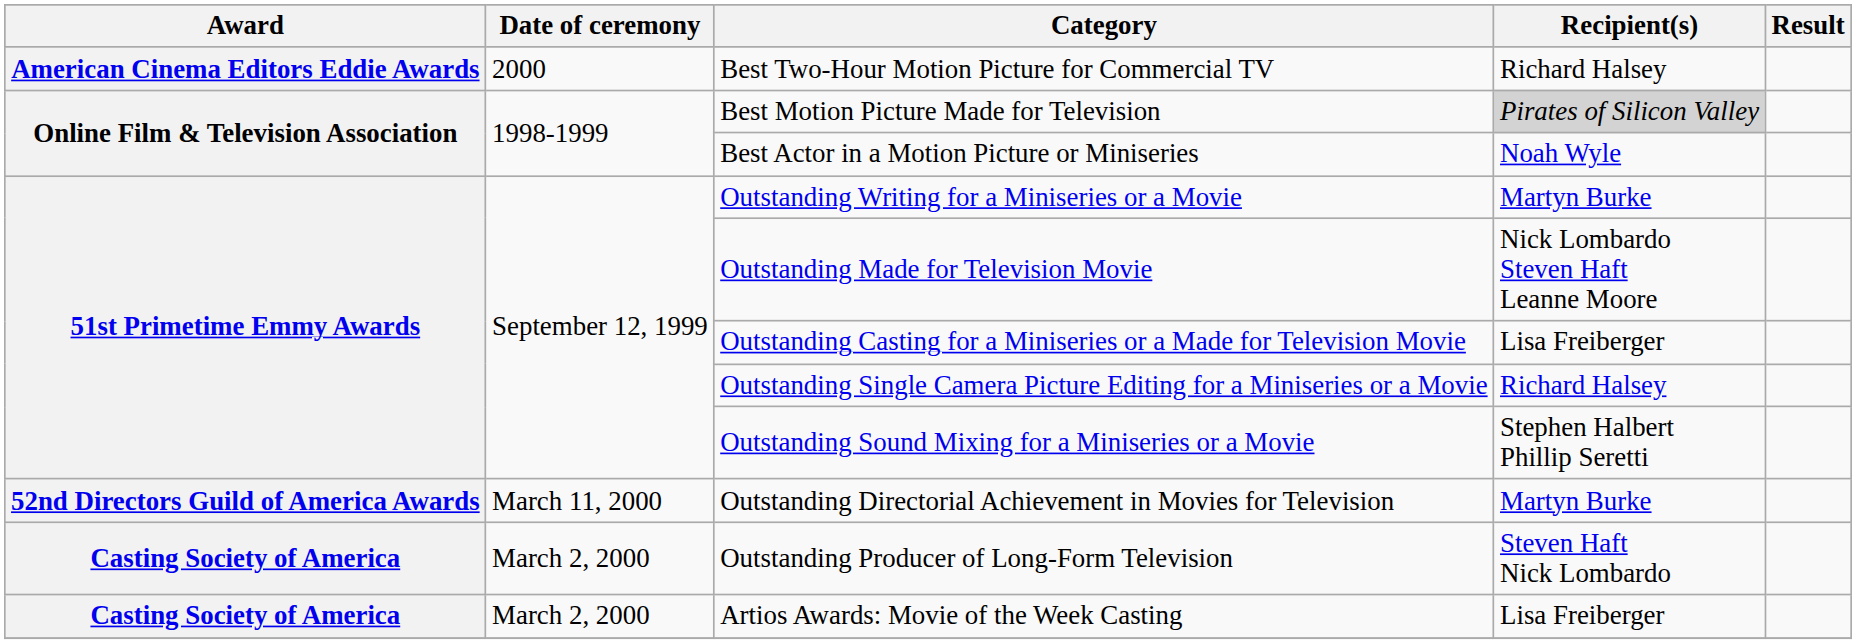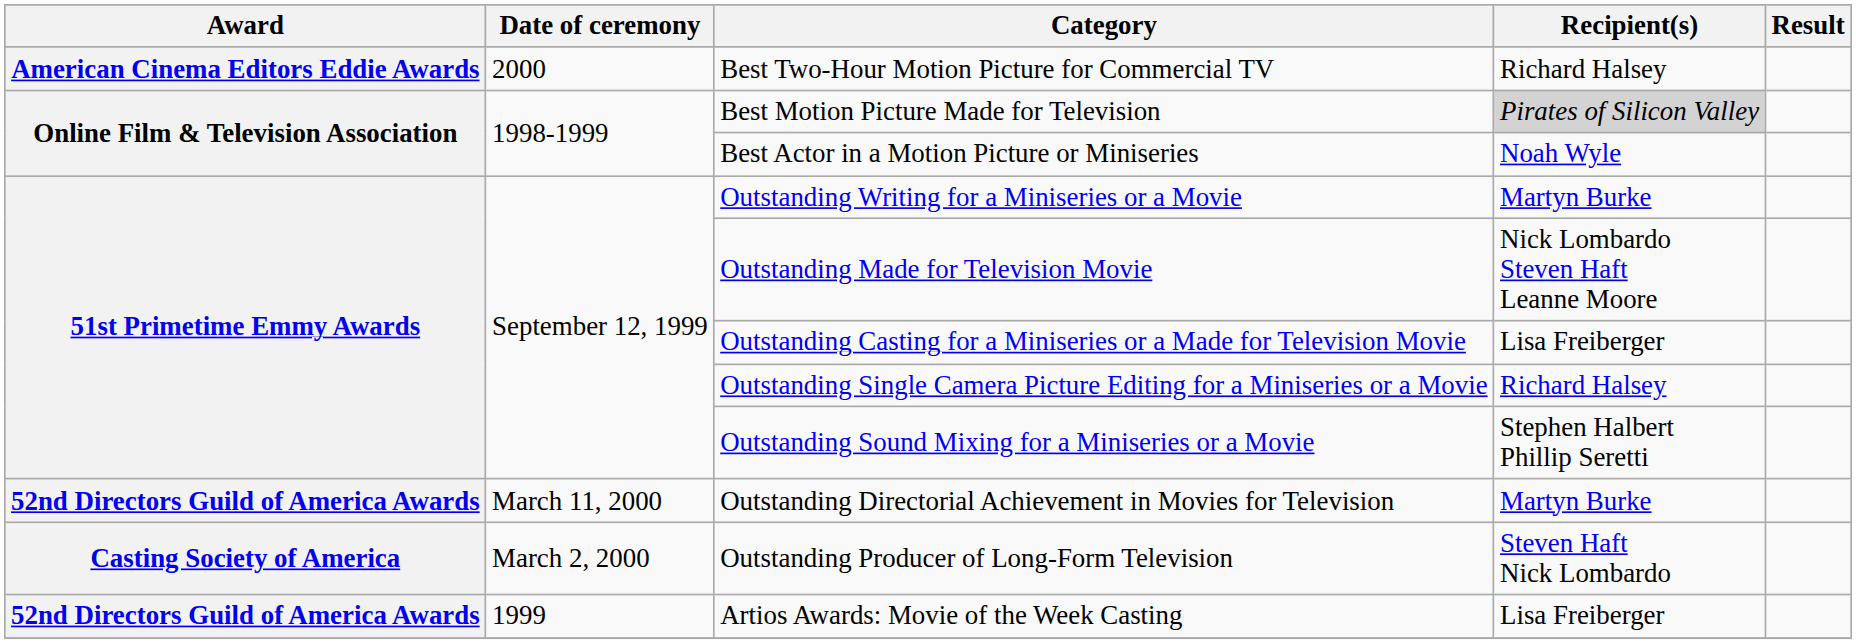Artios Awards: Movie of the Week Casting | Award: Casting Society of America -> 52nd Directors Guild of America Awards
Artios Awards: Movie of the Week Casting | Date of ceremony: March 2, 2000 -> 1999
